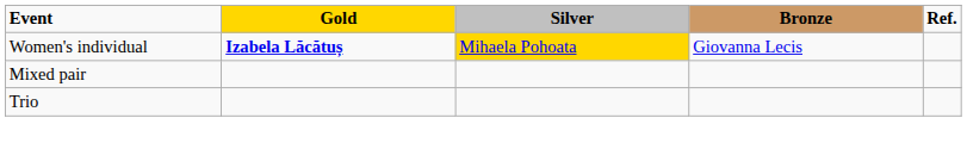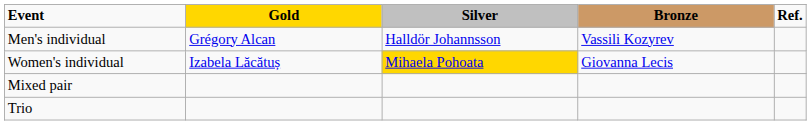+ row: Men's individual | Grégory Alcan | Halldör Johannsson | Vassili Kozyrev
Women's individual | Gold: bold -> normal
